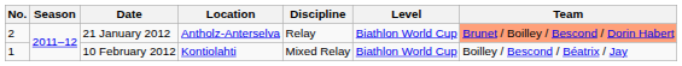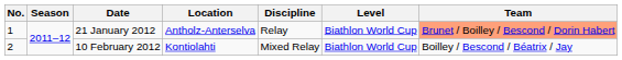21 January 2012 | No.: 2 -> 1
10 February 2012 | No.: 1 -> 2
